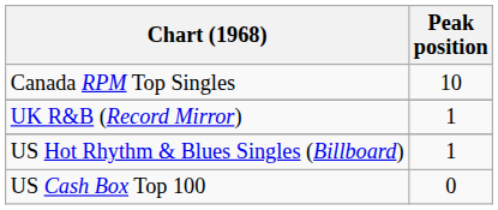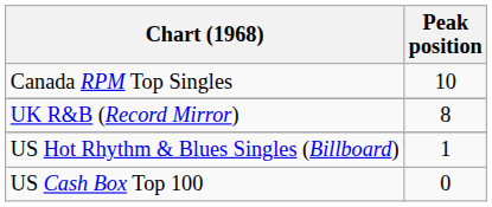UK R&B (Record Mirror) | Peak position: 1 -> 8
